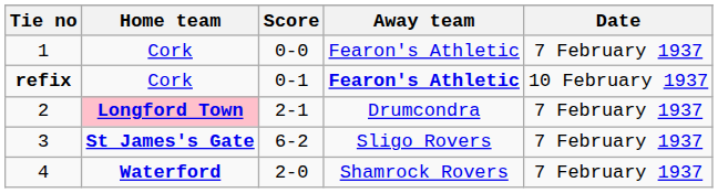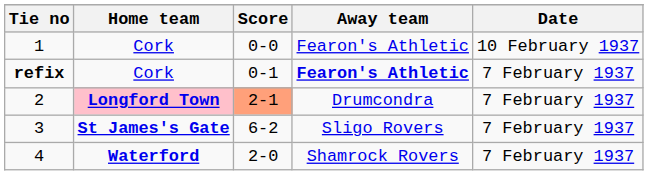1 | Date: 7 February 1937 -> 10 February 1937
refix | Date: 10 February 1937 -> 7 February 1937
2 | Score: no background -> lightsalmon background
